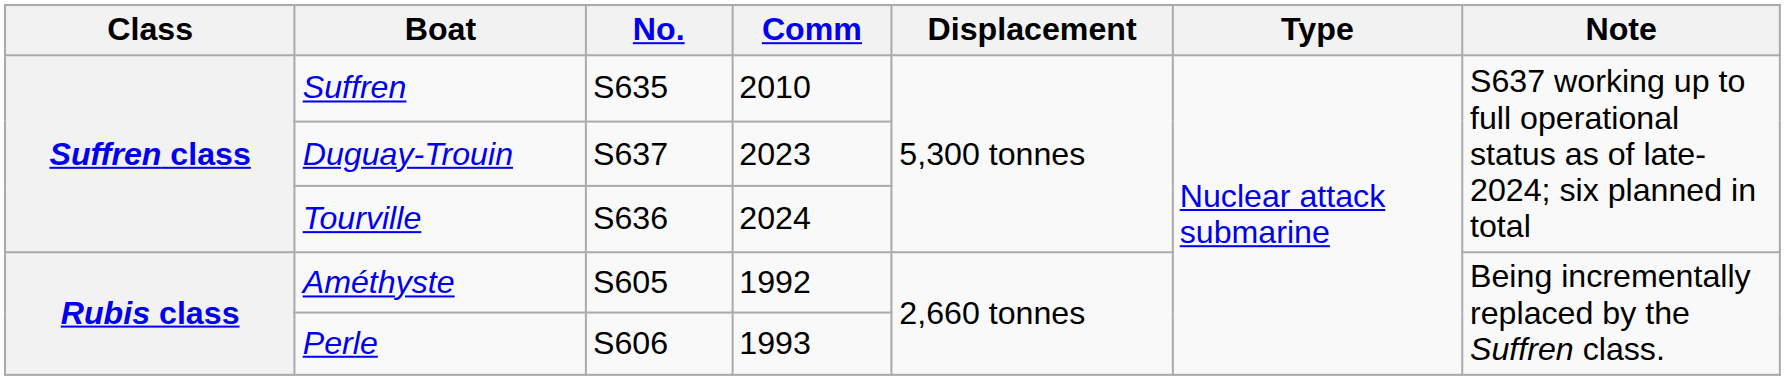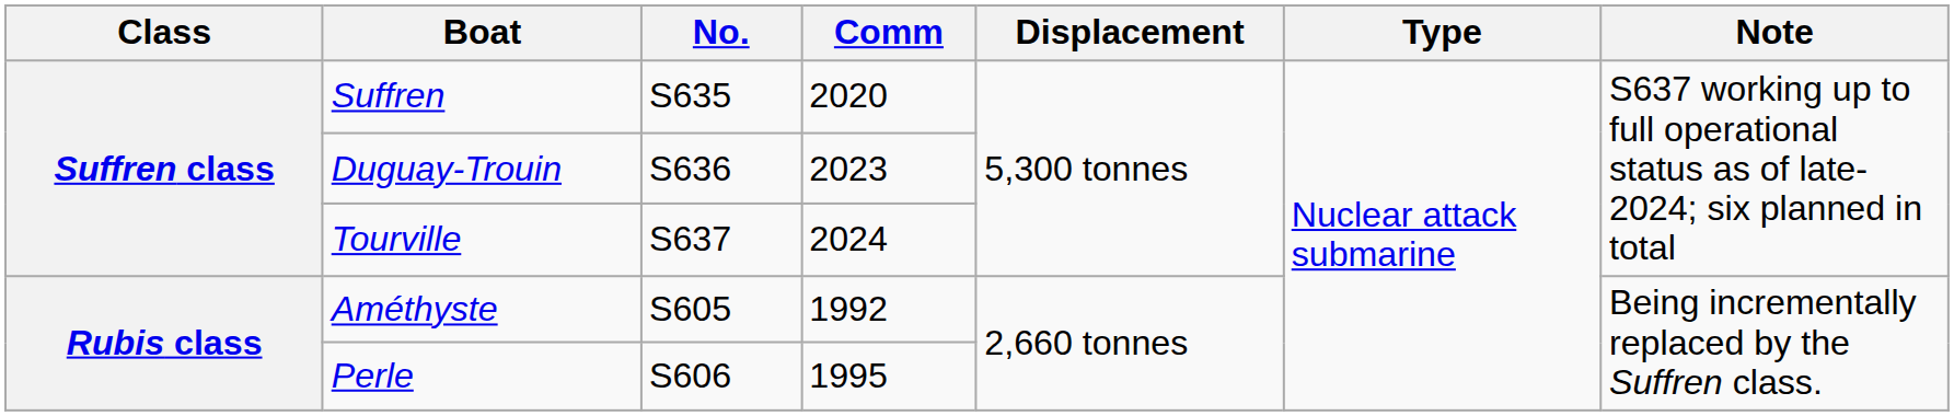Suffren | Comm: 2010 -> 2020
Duguay-Trouin | No.: S637 -> S636
Tourville | No.: S636 -> S637
Perle | Comm: 1993 -> 1995
